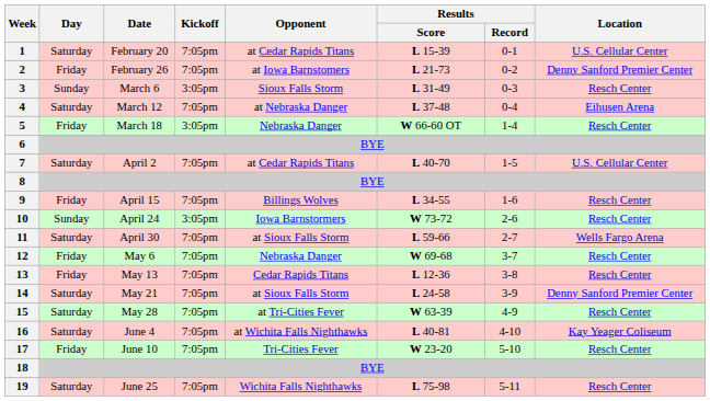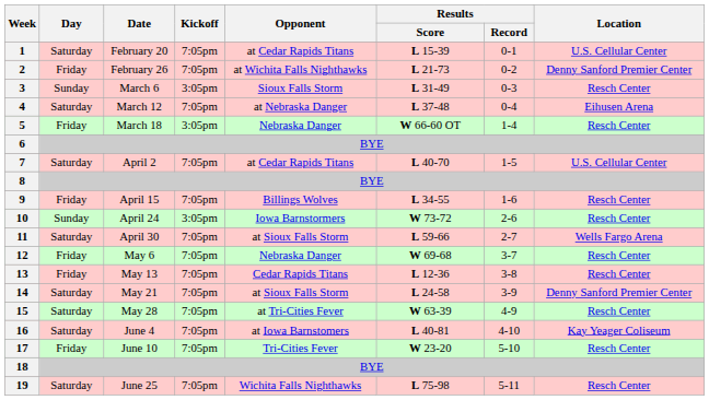2 | Opponent: at Iowa Barnstomers -> at Wichita Falls Nighthawks
16 | Opponent: at Wichita Falls Nighthawks -> at Iowa Barnstomers
